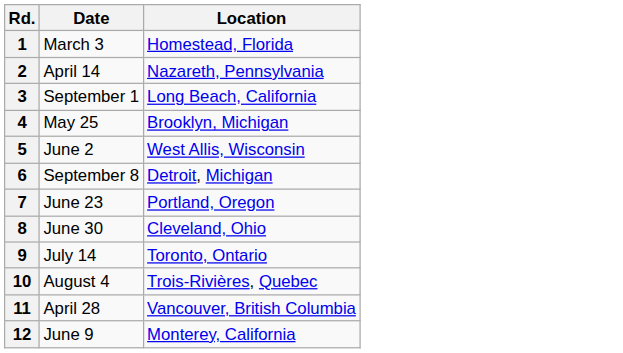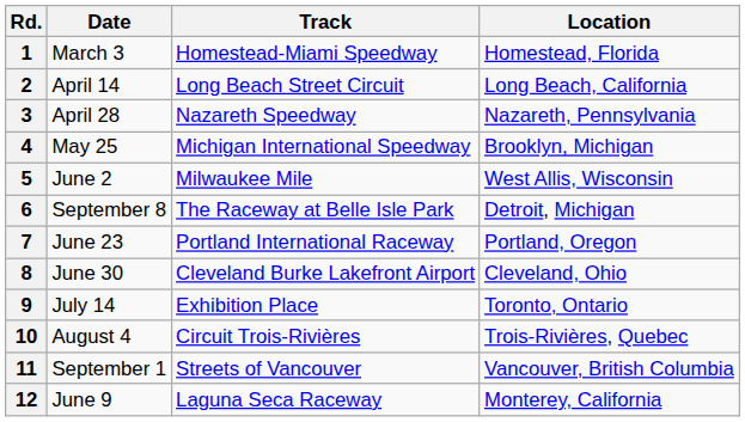+ column: Track | Homestead-Miami Speedway | Long Beach Street Circuit | Nazareth Speedway | Michigan International Speedway | Milwaukee Mile | The Raceway at Belle Isle Park | Portland International Raceway | Cleveland Burke Lakefront Airport | Exhibition Place | Circuit Trois-Rivières | Streets of Vancouver | Laguna Seca Raceway
2 | Location: Nazareth, Pennsylvania -> Long Beach, California
3 | Date: September 1 -> April 28
3 | Location: Long Beach, California -> Nazareth, Pennsylvania
11 | Date: April 28 -> September 1
